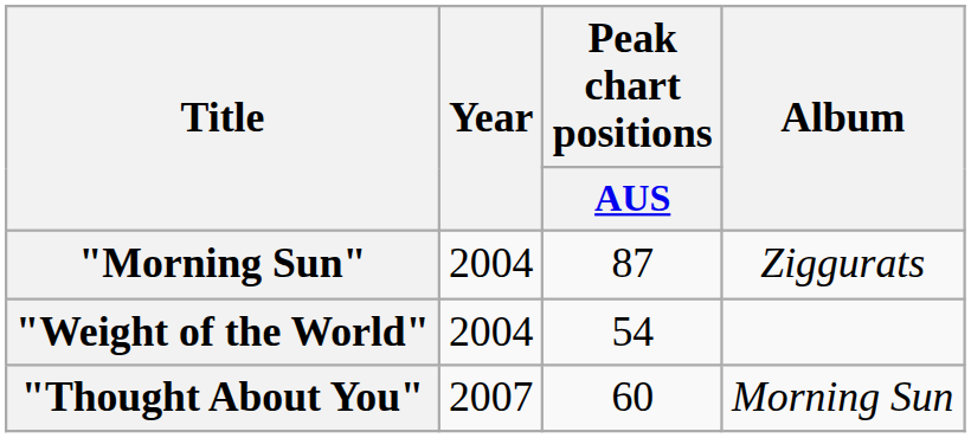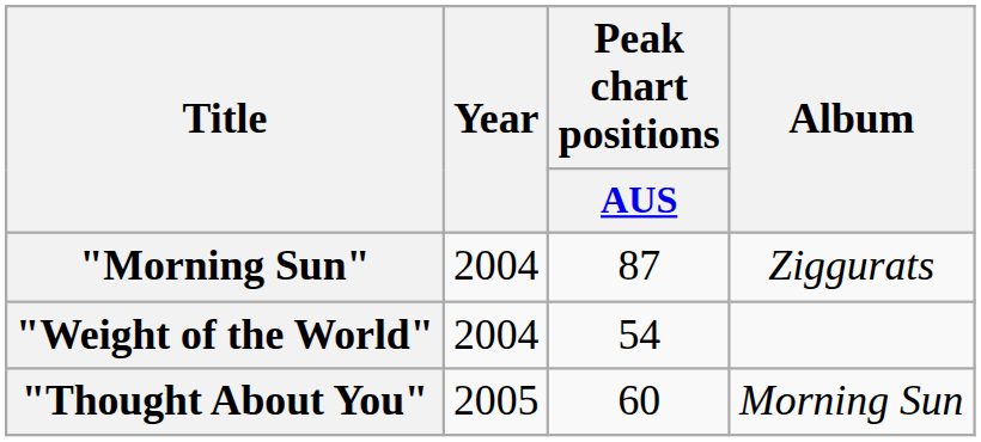"Thought About You" | Year: 2007 -> 2005
